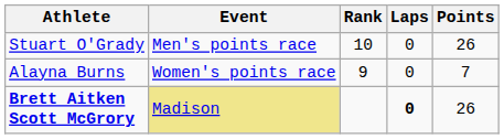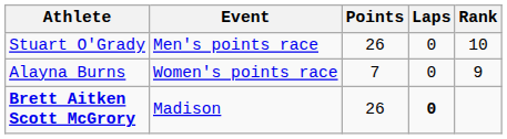columns swapped: Points <-> Rank
Brett Aitken Scott McGrory | Event: khaki background -> no background
